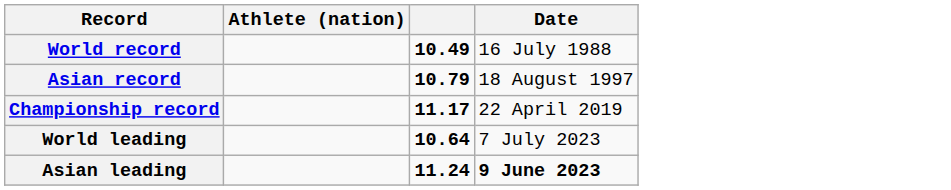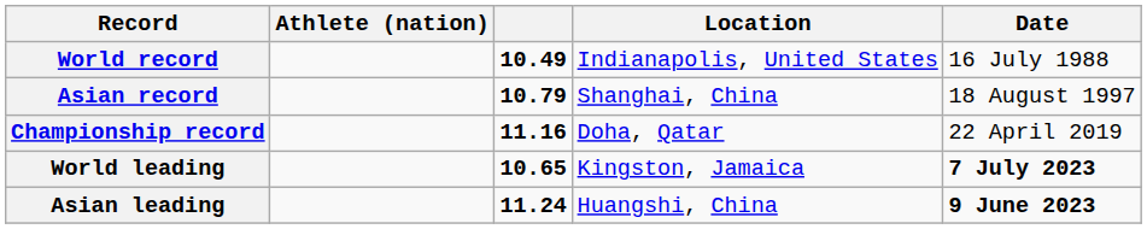+ column: Location | Indianapolis, United States | Shanghai, China | Doha, Qatar | Kingston, Jamaica | Huangshi, China
Championship record | column 3: 11.17 -> 11.16
World leading | column 3: 10.64 -> 10.65
World leading | Date: normal -> bold
